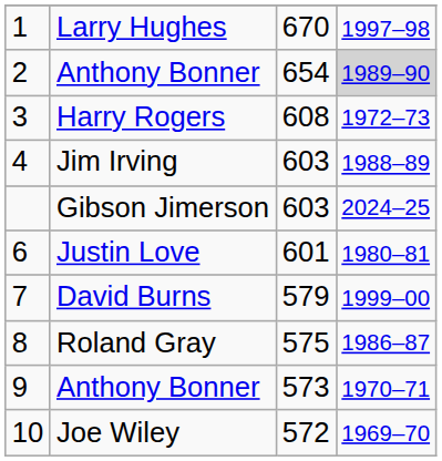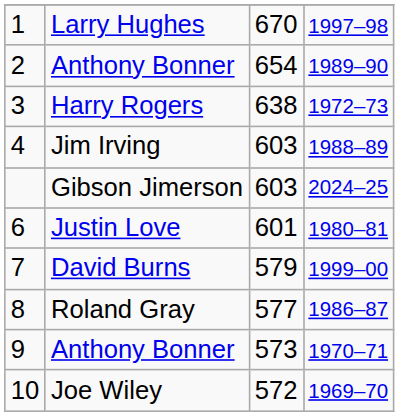2 / Anthony Bonner | column 4: lightgrey background -> no background
Harry Rogers | column 3: 608 -> 638
Roland Gray | column 3: 575 -> 577
